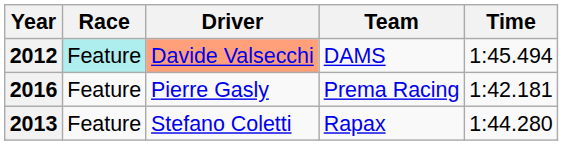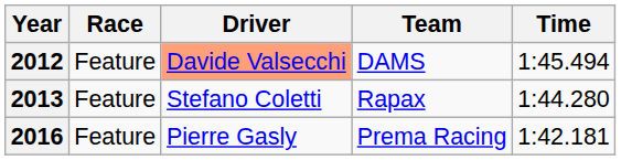2012 | Race: paleturquoise background -> no background
rows swapped: 2013 <-> 2016
